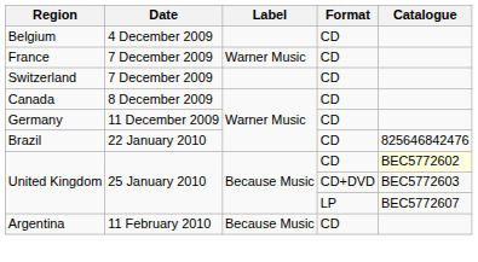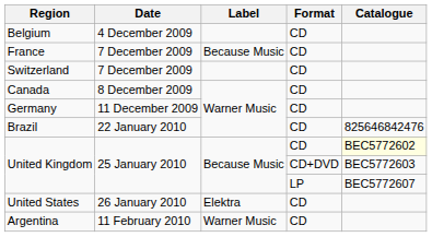France | Label: Warner Music -> Because Music
+ row: United States | 26 January 2010 | Elektra | CD
Argentina | Label: Because Music -> Warner Music
